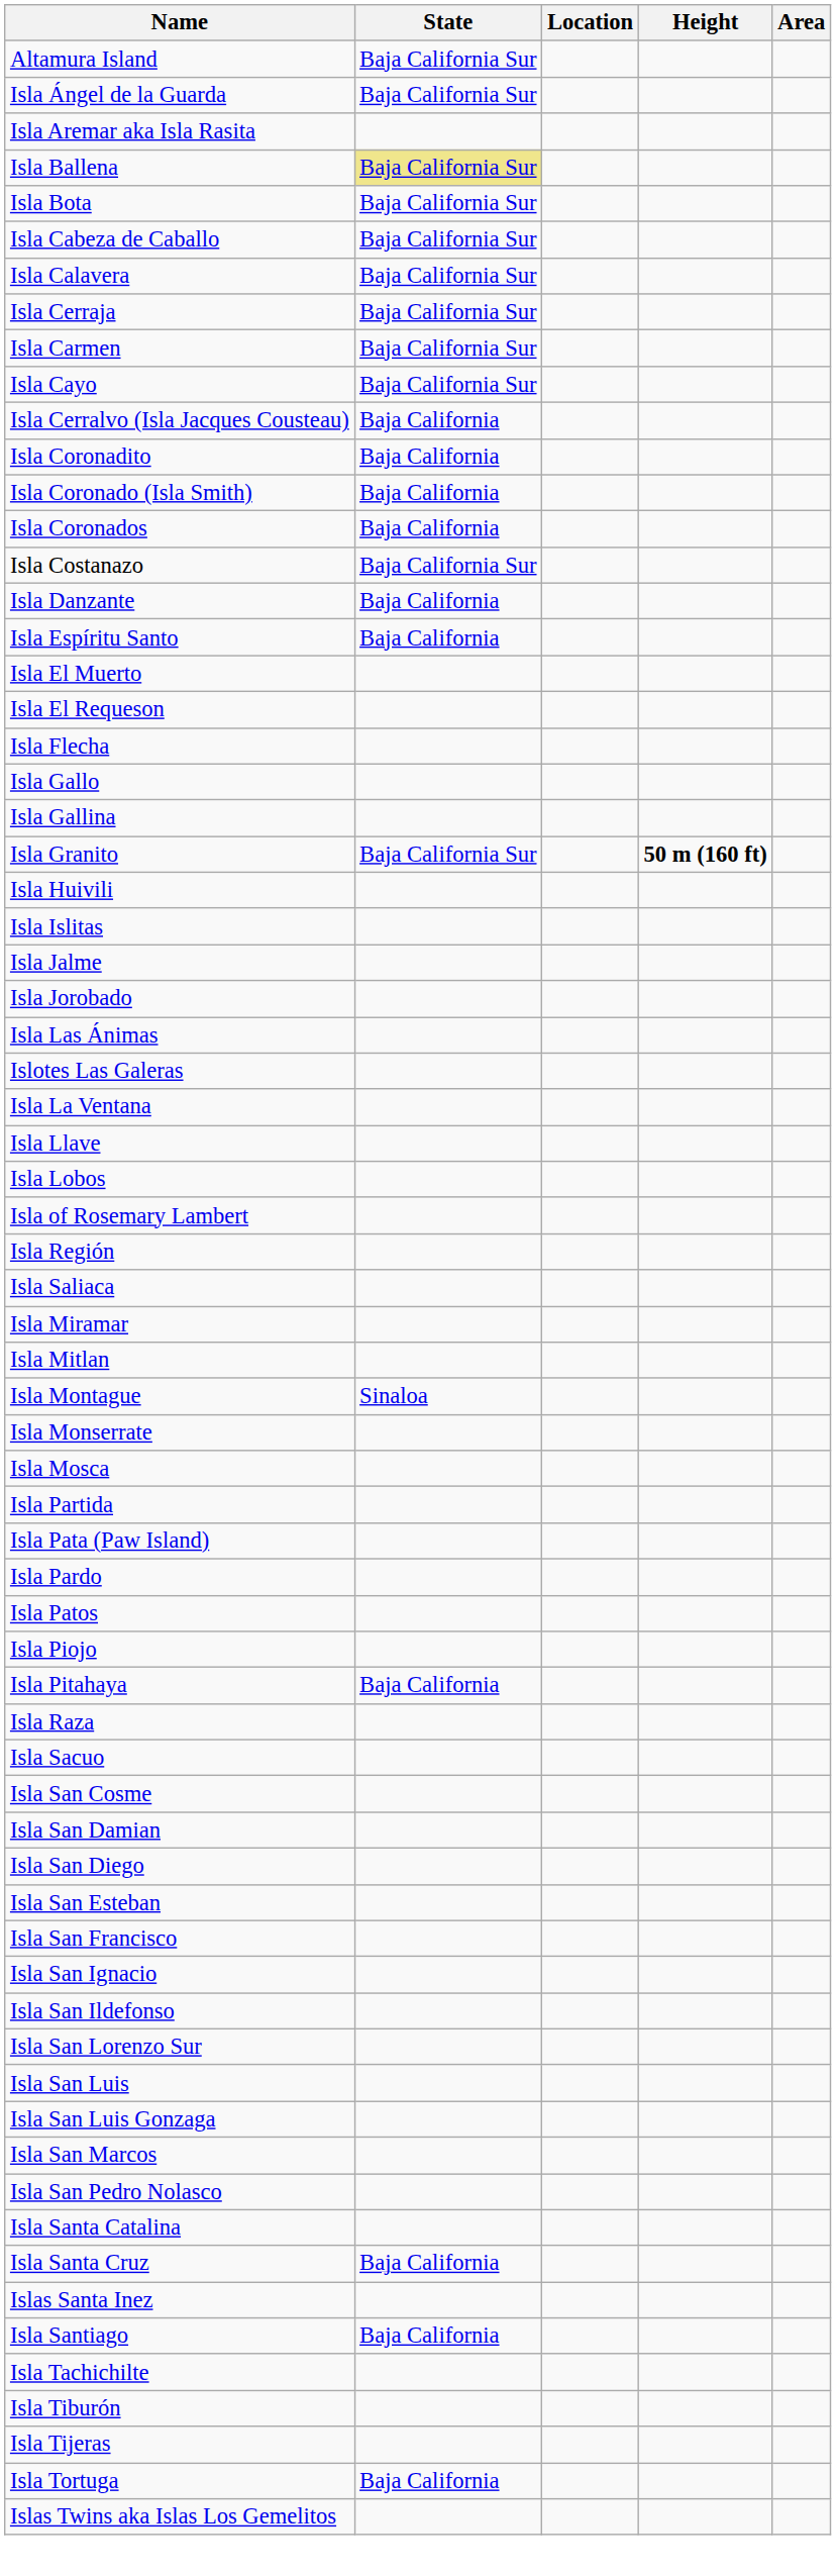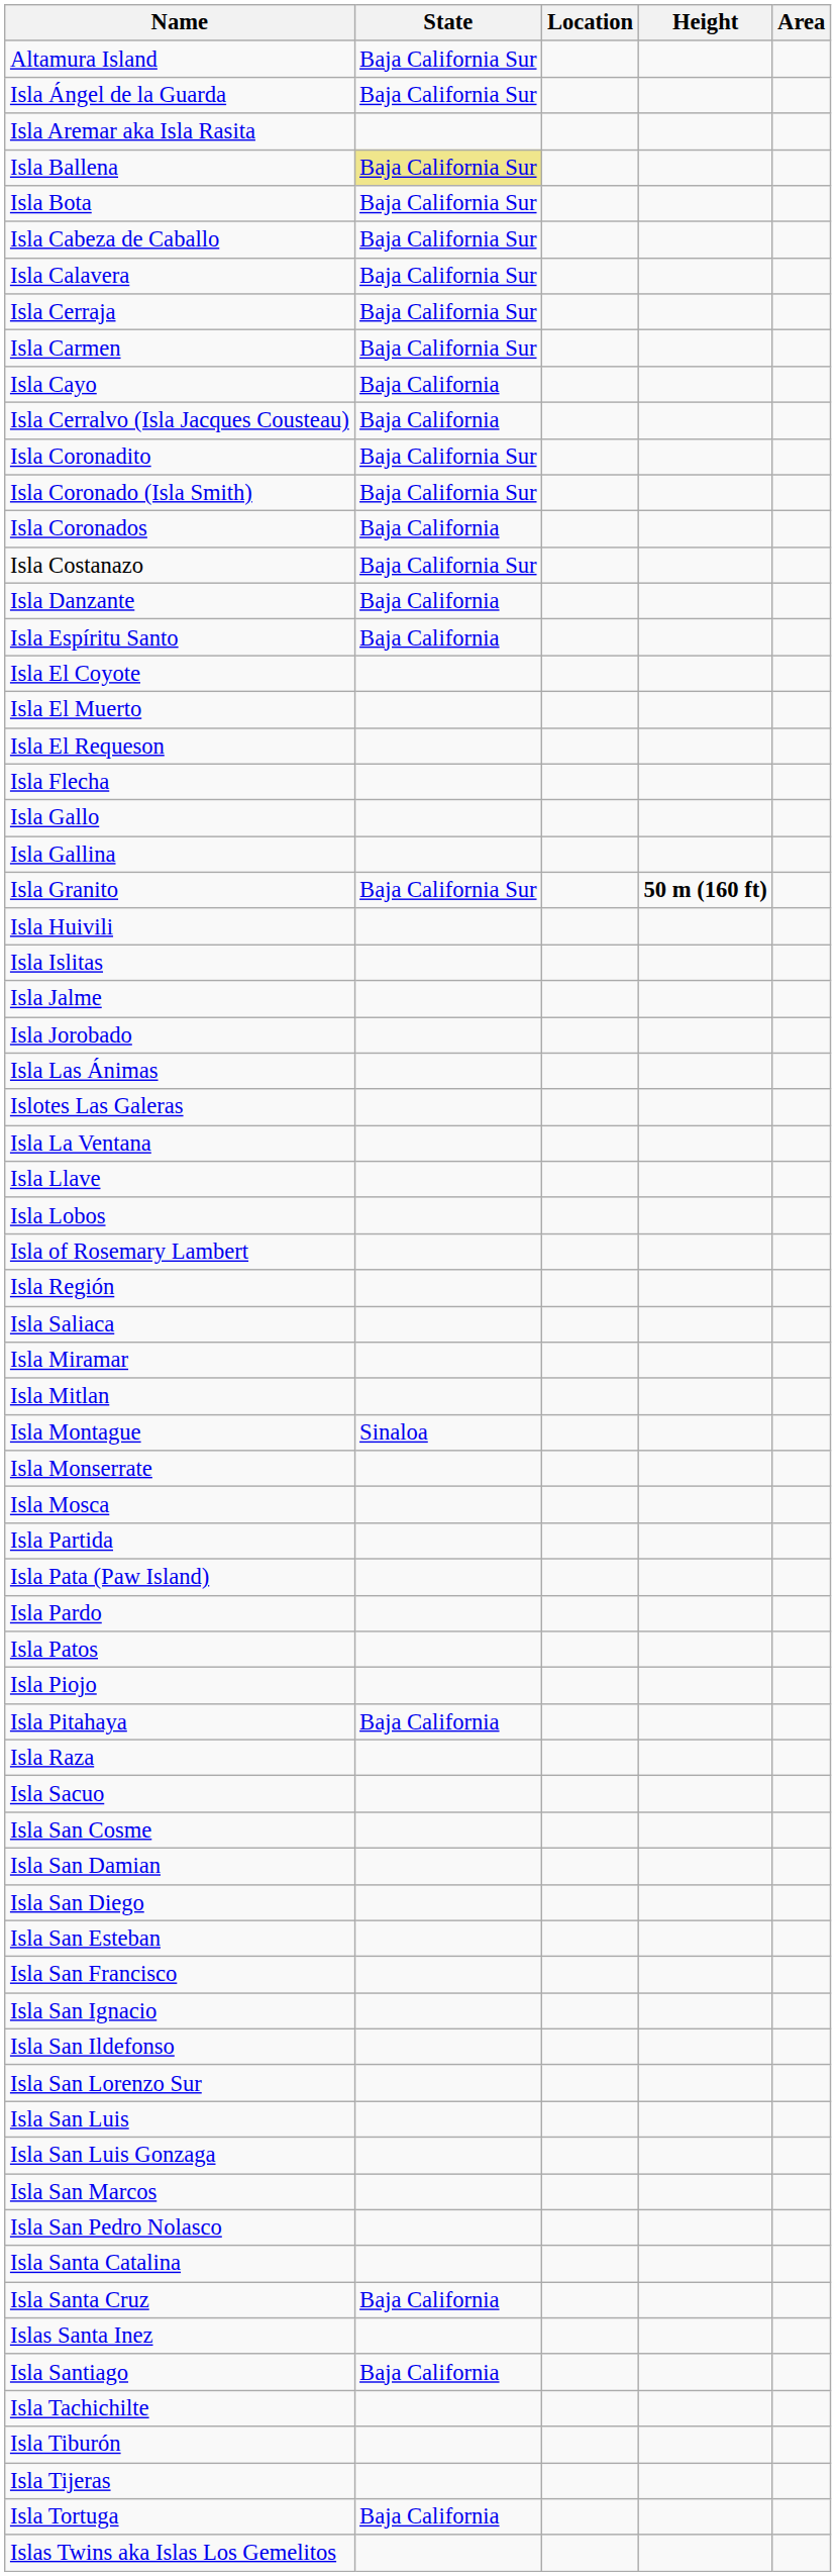Isla Cayo | State: Baja California Sur -> Baja California
Isla Coronadito | State: Baja California -> Baja California Sur
Isla Coronado (Isla Smith) | State: Baja California -> Baja California Sur
+ row: Isla El Coyote
